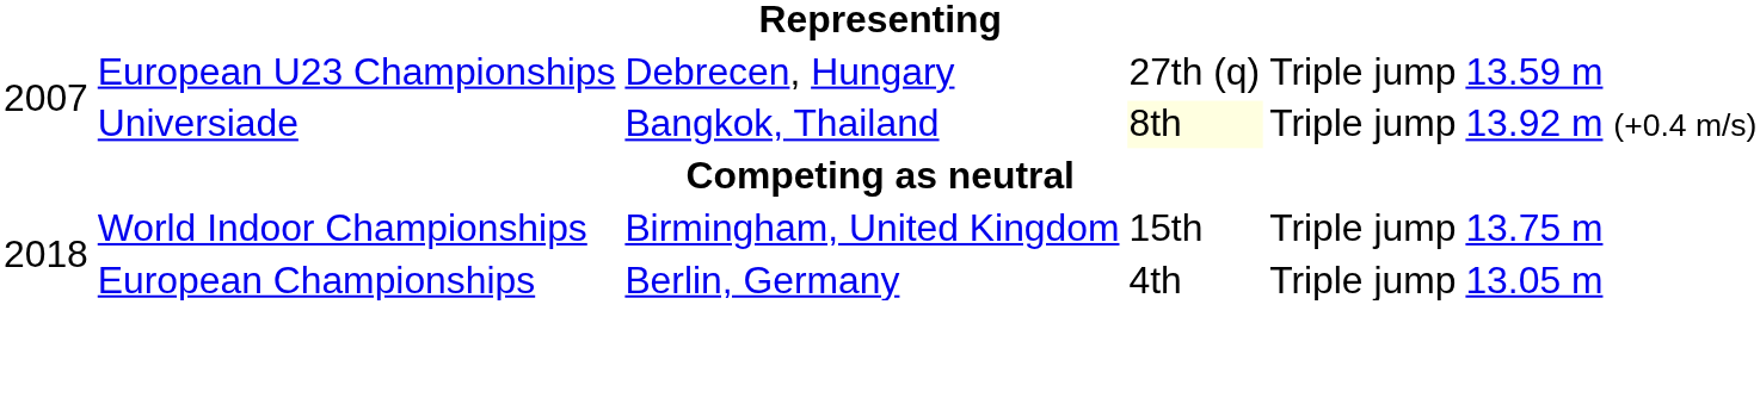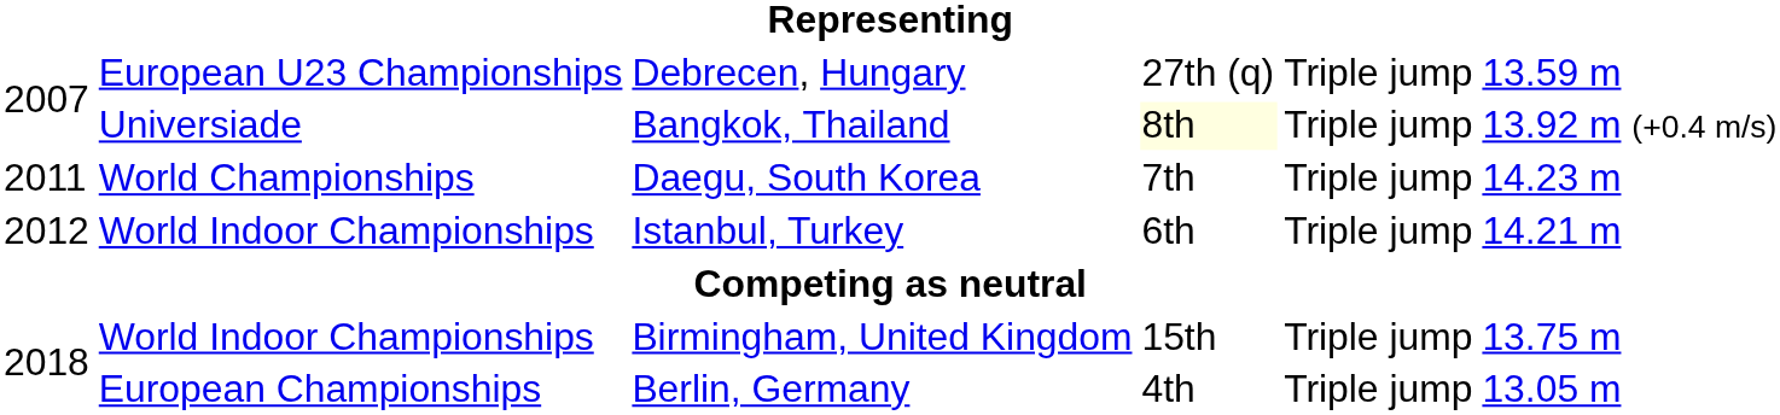+ row: 2011 | World Championships | Daegu, South Korea | 7th | Triple jump | 14.23 m
+ row: 2012 | World Indoor Championships | Istanbul, Turkey | 6th | Triple jump | 14.21 m
